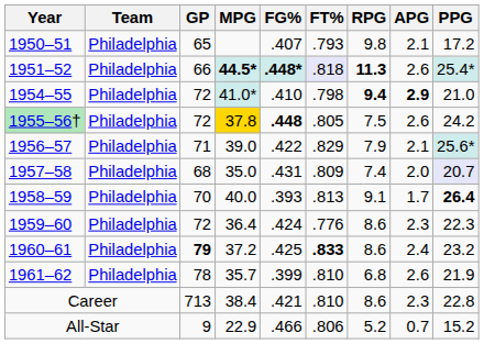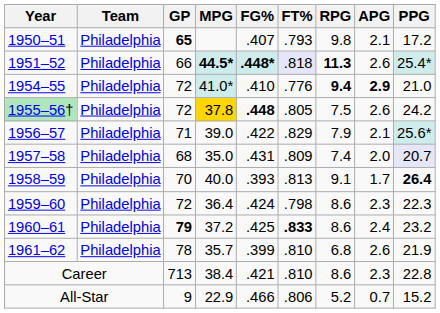1950–51 | GP: normal -> bold
1954–55 | FT%: .798 -> .776
1959–60 | FT%: .776 -> .798
